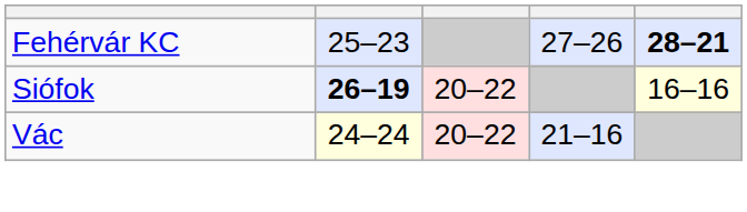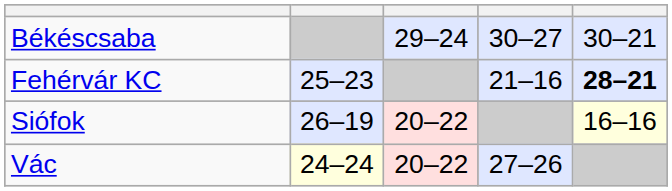+ row: Békéscsaba | 29–24 | 30–27 | 30–21
Fehérvár KC | column 4: 27–26 -> 21–16
Siófok | column 2: bold -> normal
Vác | column 4: 21–16 -> 27–26
